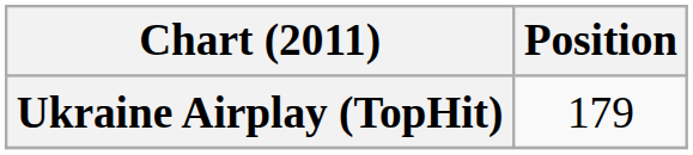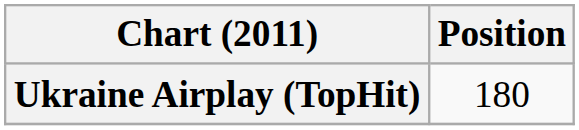Ukraine Airplay (TopHit) | Position: 179 -> 180
